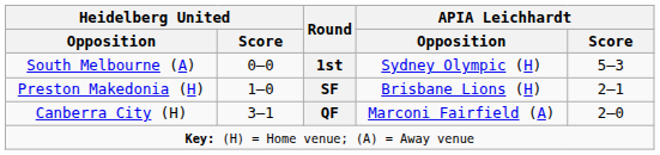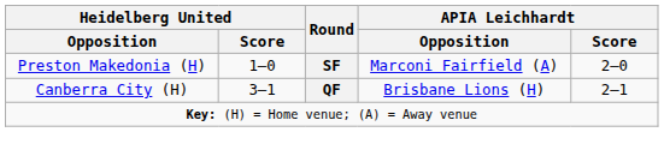- row: South Melbourne (A) | 0–0 | 1st | Sydney Olympic (H) | 5–3
Preston Makedonia (H) | APIA Leichhardt / Opposition: Brisbane Lions (H) -> Marconi Fairfield (A)
Preston Makedonia (H) | APIA Leichhardt / Score: 2–1 -> 2–0
Canberra City (H) | APIA Leichhardt / Opposition: Marconi Fairfield (A) -> Brisbane Lions (H)
Canberra City (H) | APIA Leichhardt / Score: 2–0 -> 2–1
